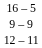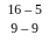- row: 12 – 11
